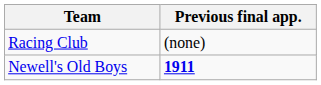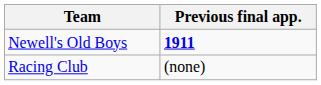rows swapped: Racing Club <-> Newell's Old Boys
